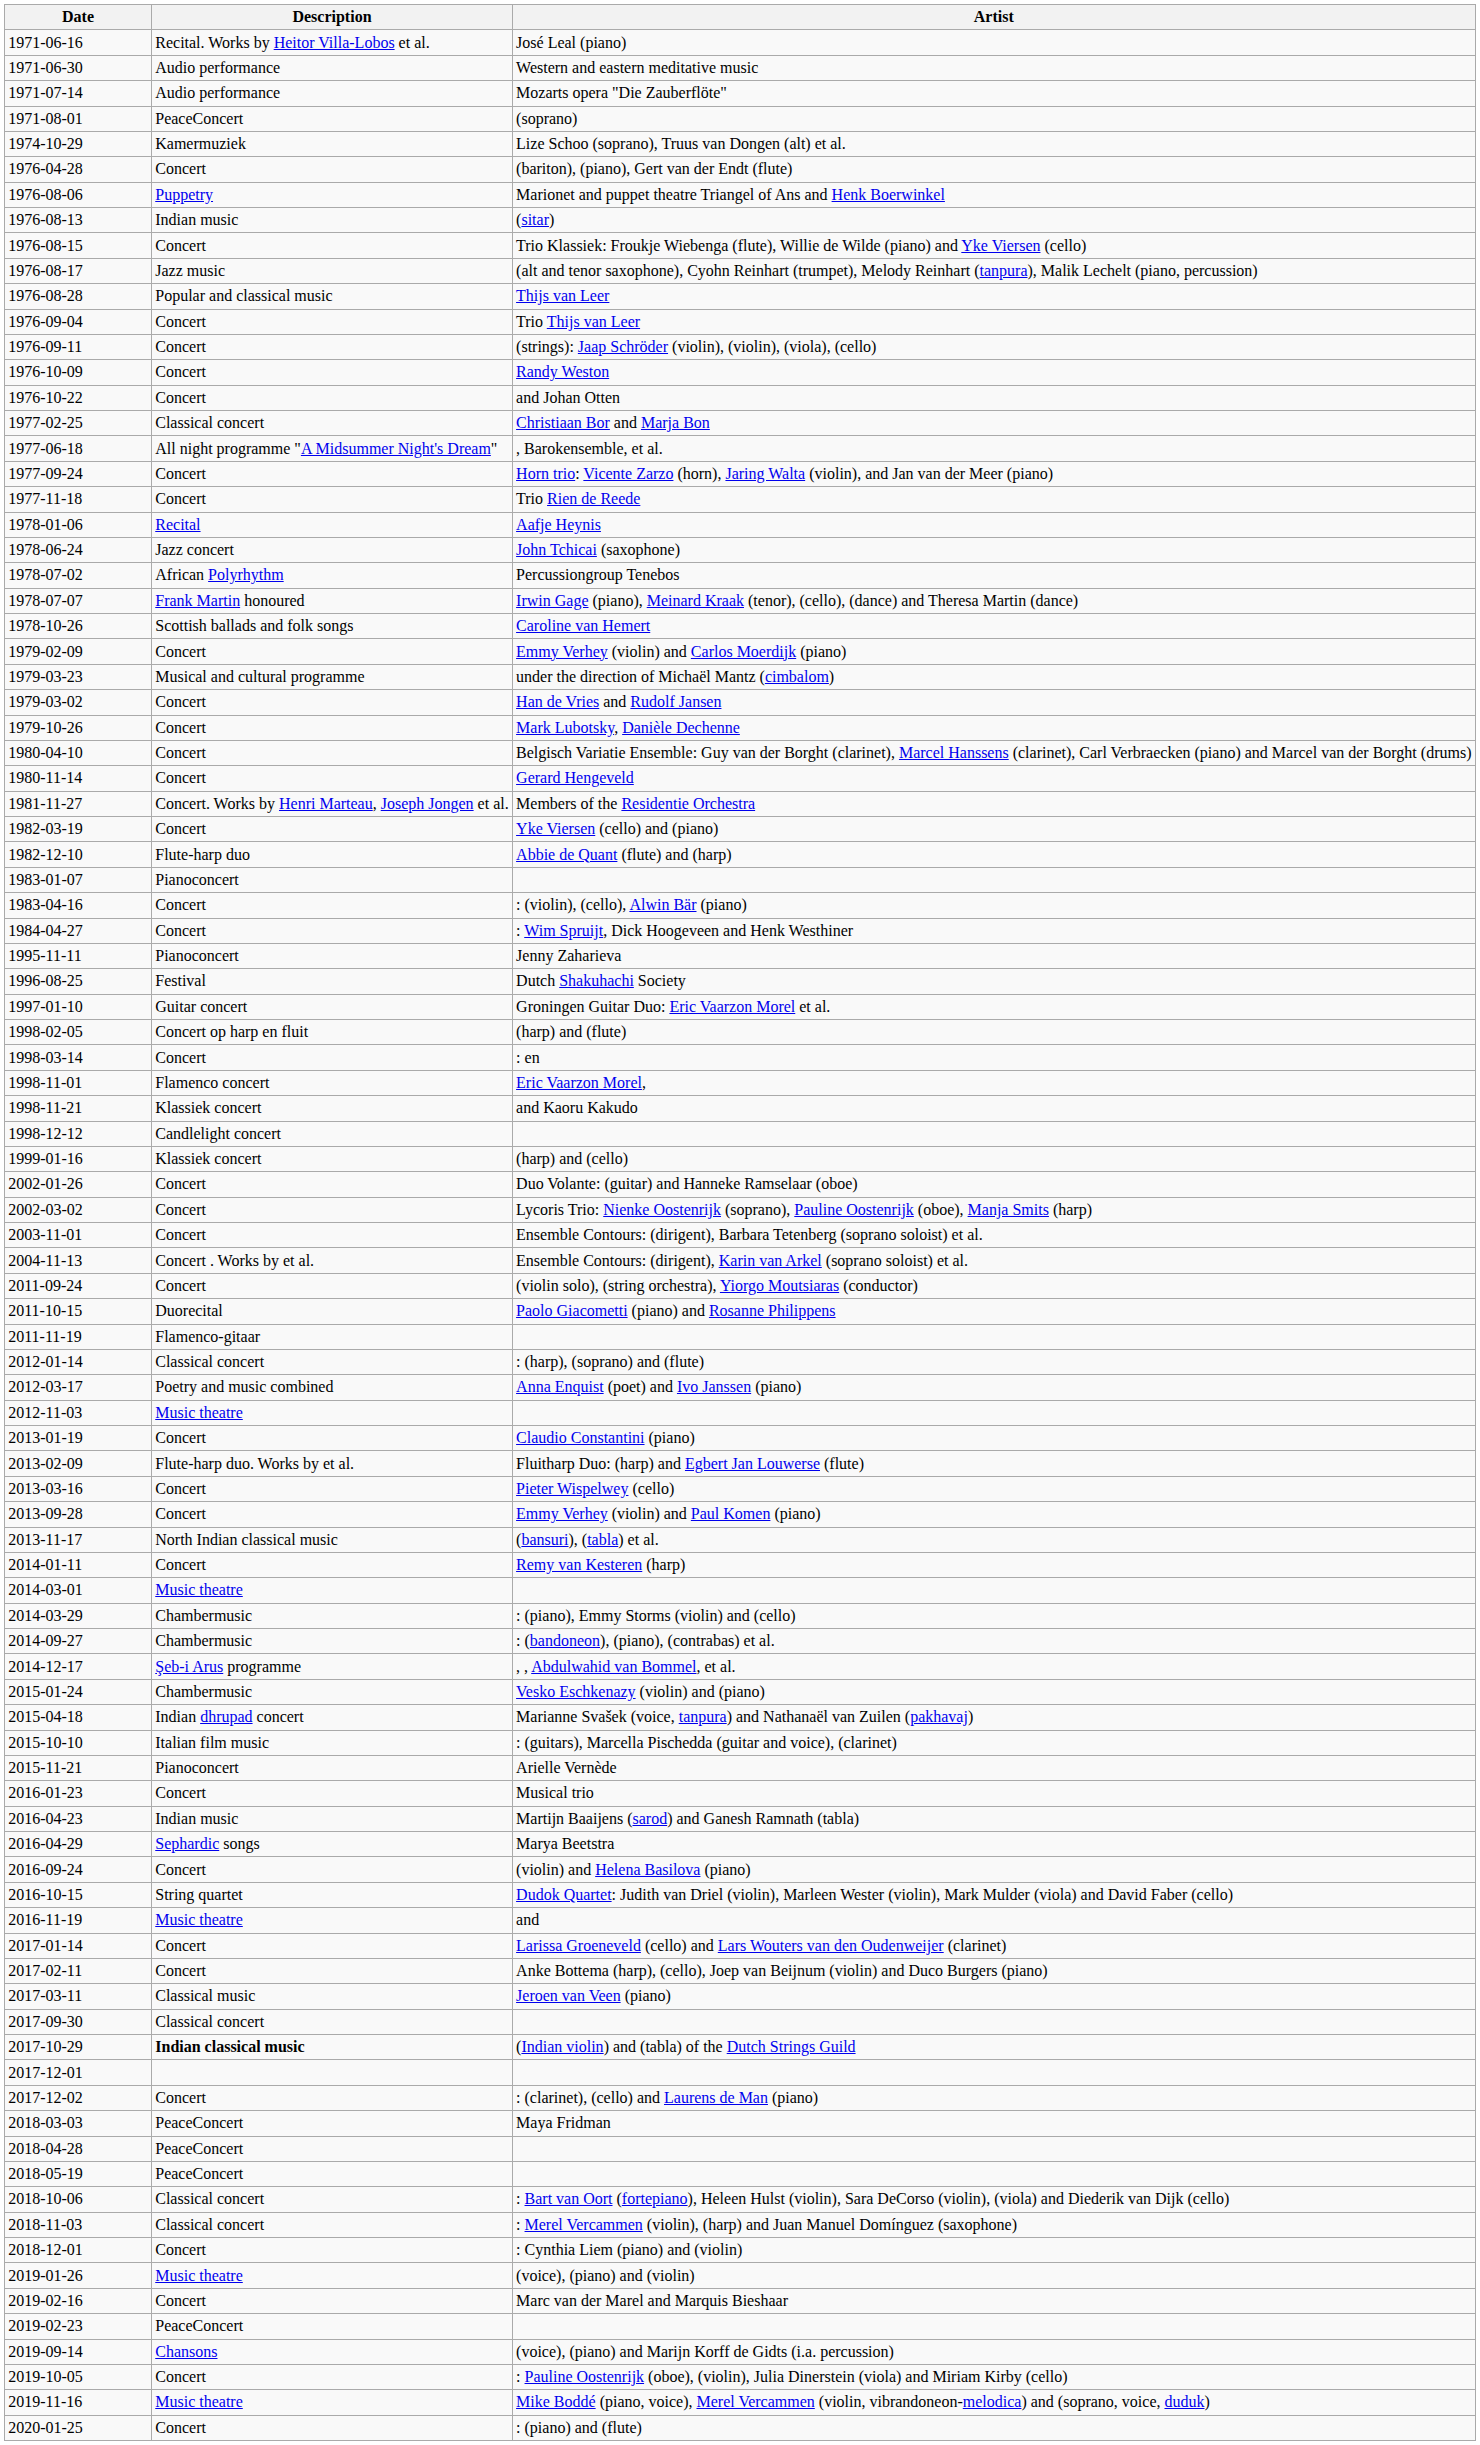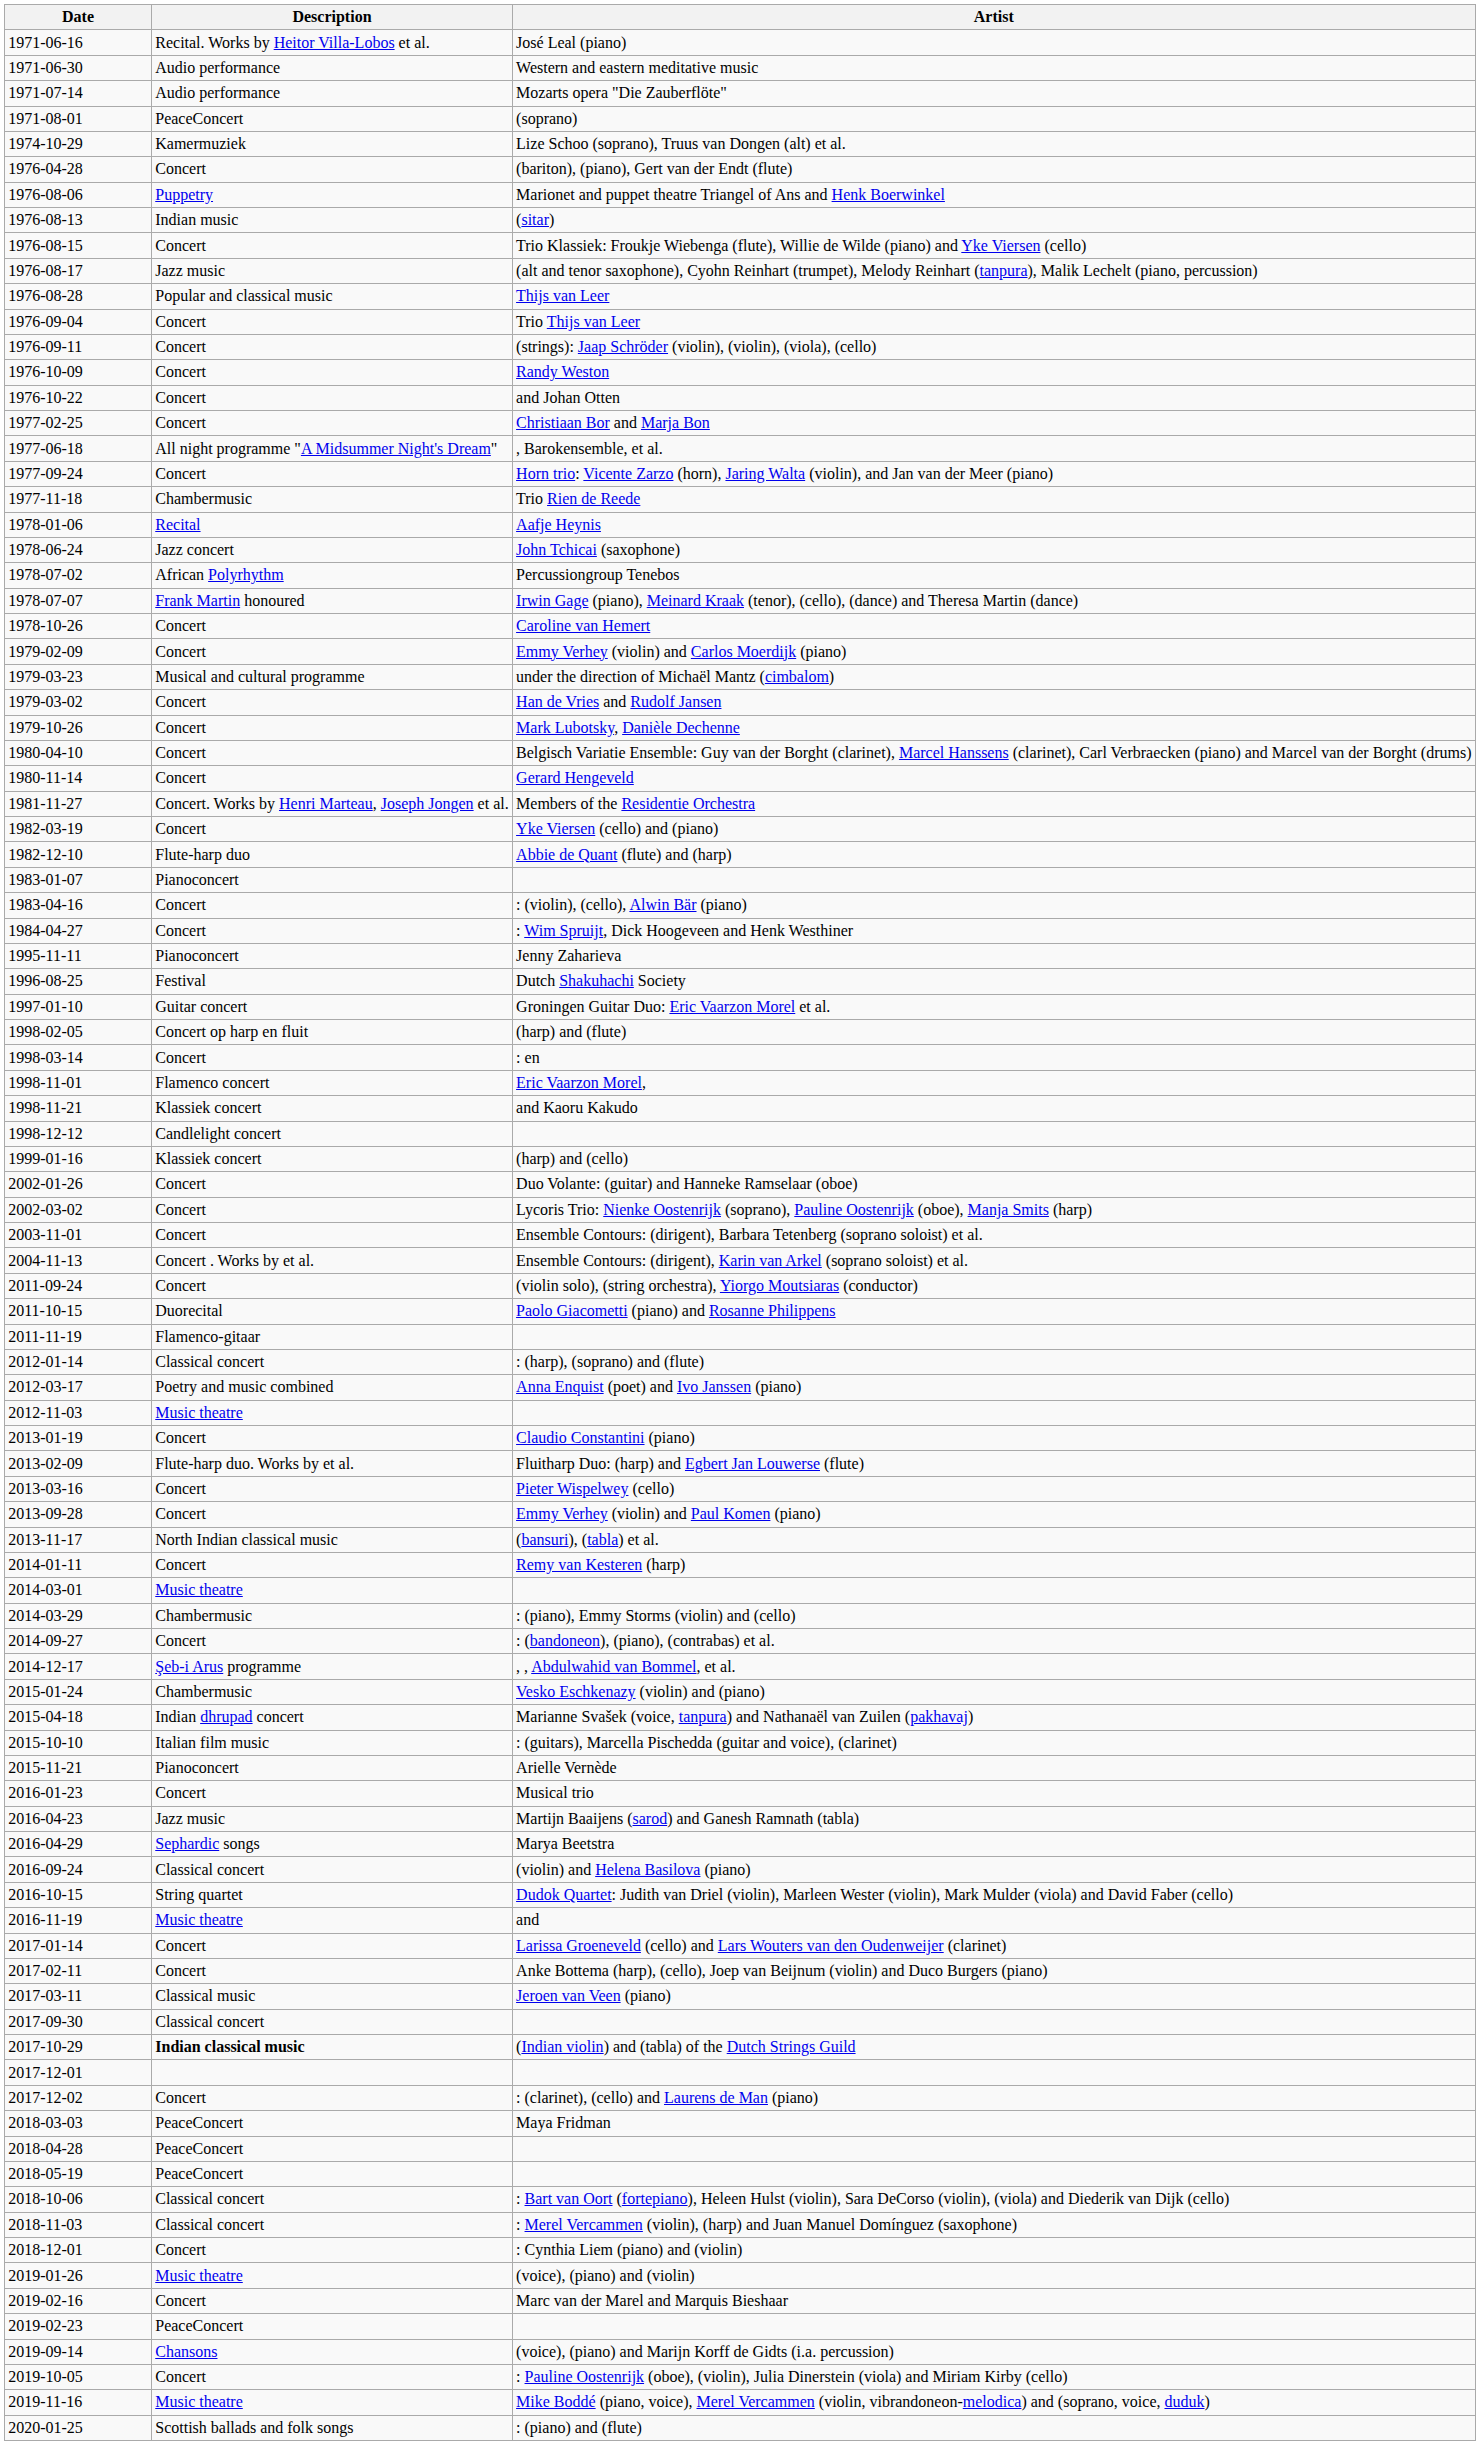Christiaan Bor and Marja Bon | Description: Classical concert -> Concert
Trio Rien de Reede | Description: Concert -> Chambermusic
Caroline van Hemert | Description: Scottish ballads and folk songs -> Concert
: (bandoneon), (piano), (contrabas) et al. | Description: Chambermusic -> Concert
Martijn Baaijens (sarod) and Ganesh Ramnath (tabla) | Description: Indian music -> Jazz music
(violin) and Helena Basilova (piano) | Description: Concert -> Classical concert
: (piano) and (flute) | Description: Concert -> Scottish ballads and folk songs
